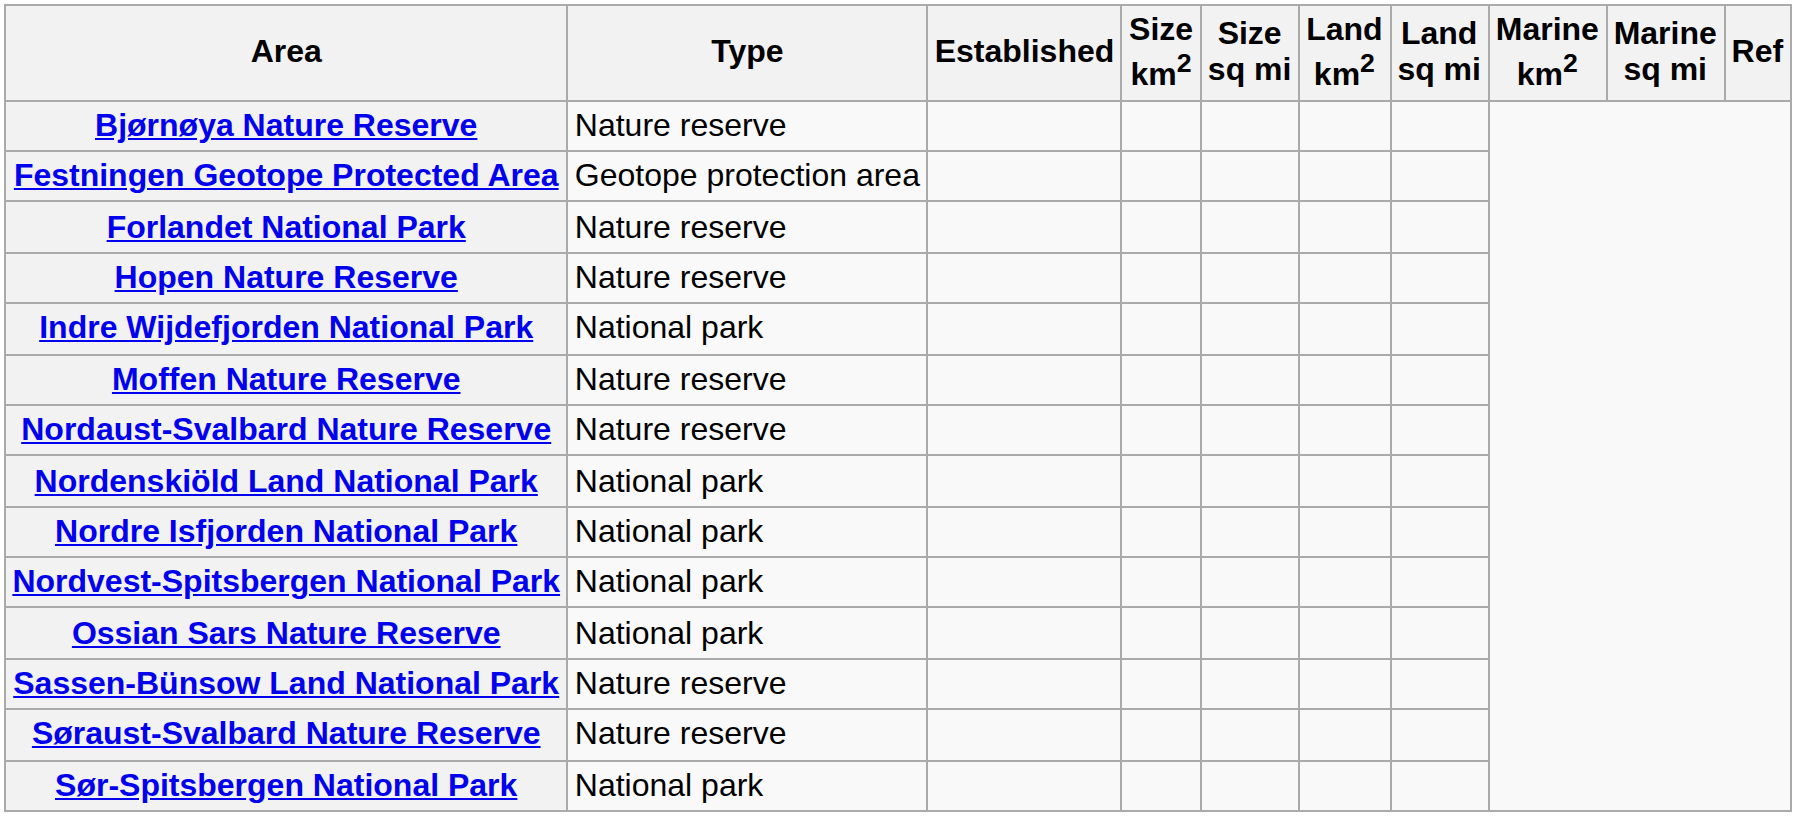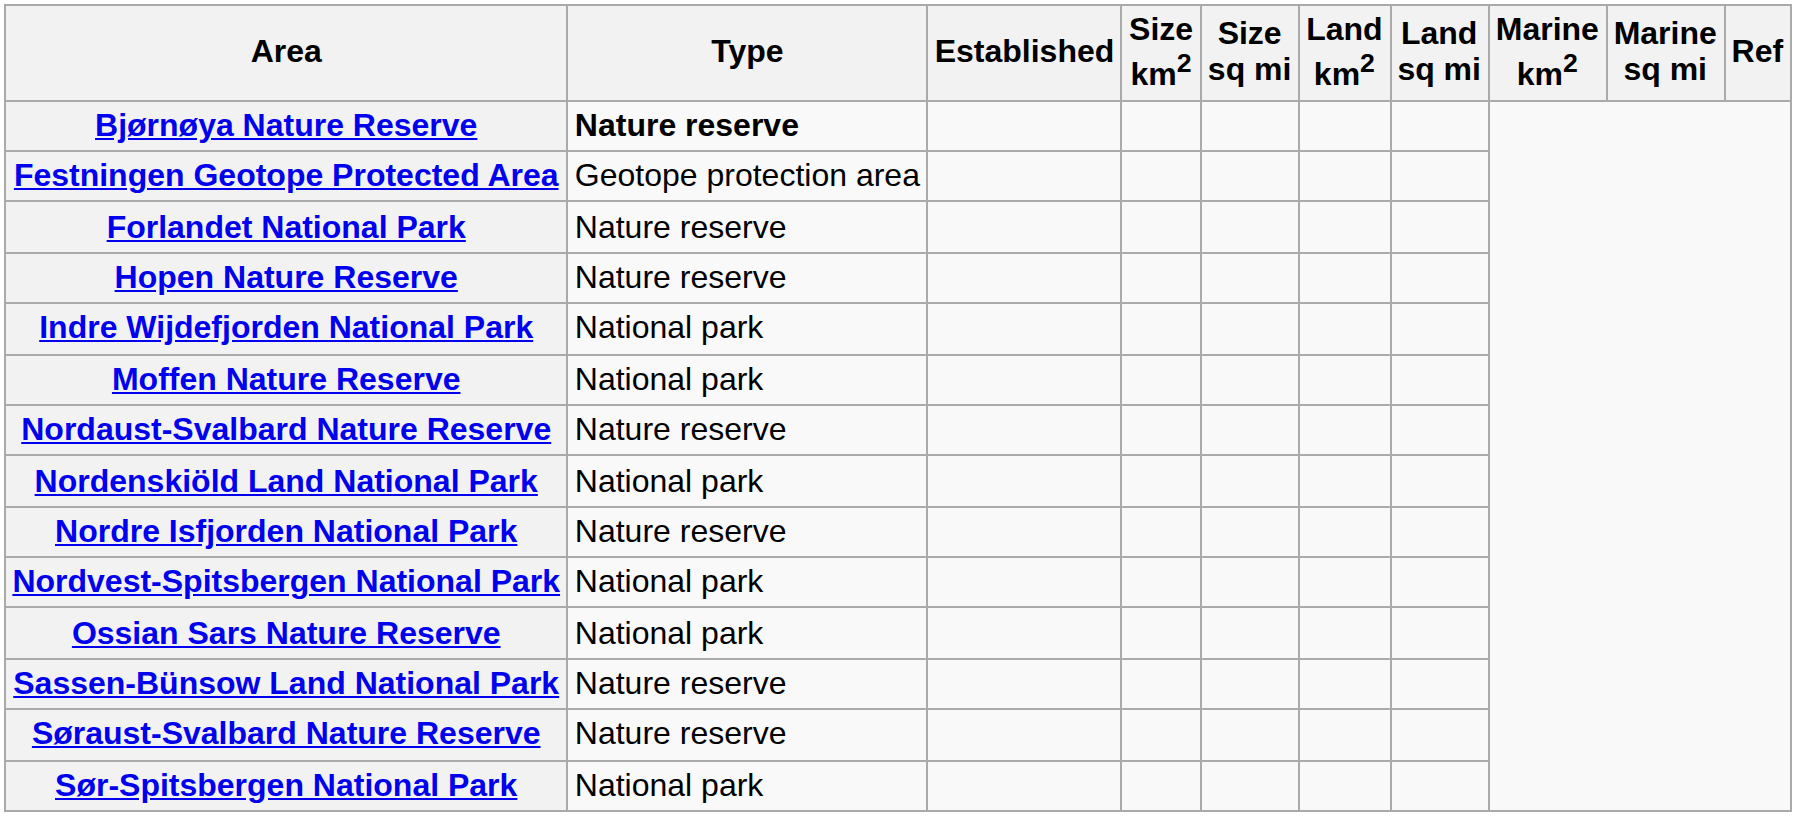Bjørnøya Nature Reserve | Type: normal -> bold
Moffen Nature Reserve | Type: Nature reserve -> National park
Nordre Isfjorden National Park | Type: National park -> Nature reserve
